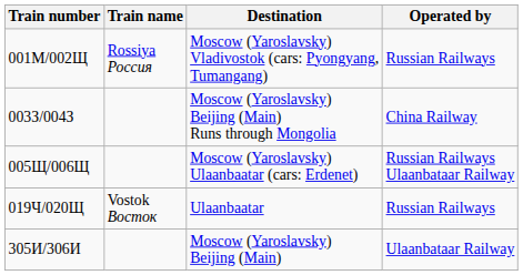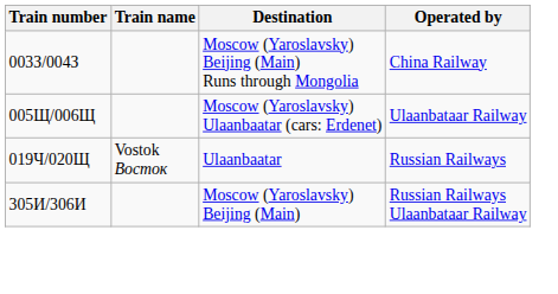- row: 001М/002Щ | Rossiya Россия | Moscow (Yaroslavsky) Vladivostok (cars: Pyongyang, Tumangang) | Russian Railways
005Щ/006Щ | Operated by: Russian Railways Ulaanbataar Railway -> Ulaanbataar Railway
305И/306И | Operated by: Ulaanbataar Railway -> Russian Railways Ulaanbataar Railway
